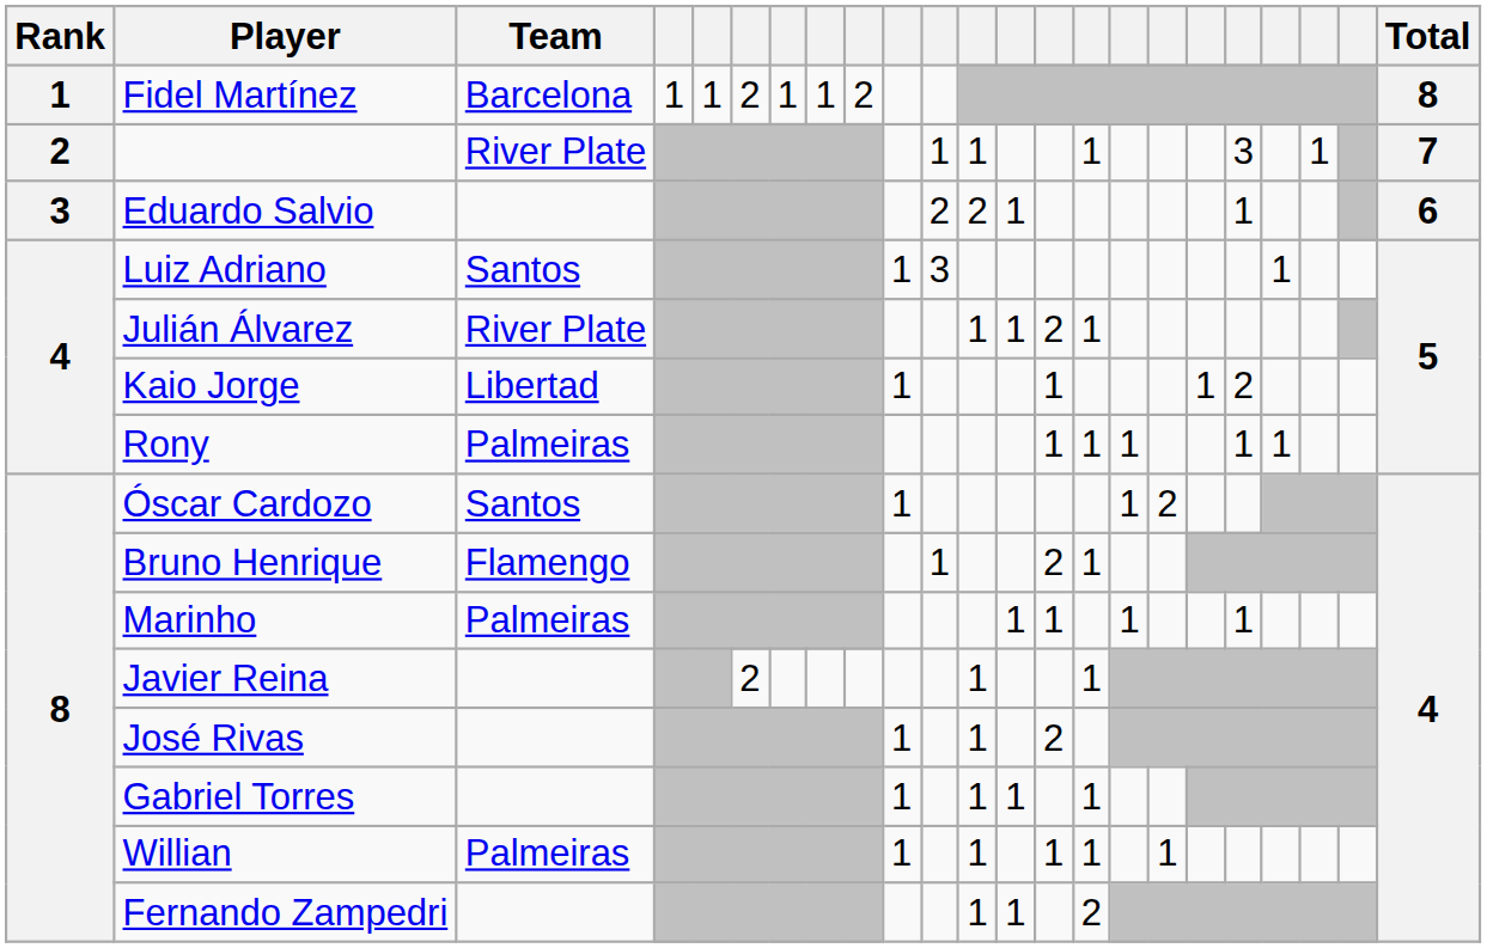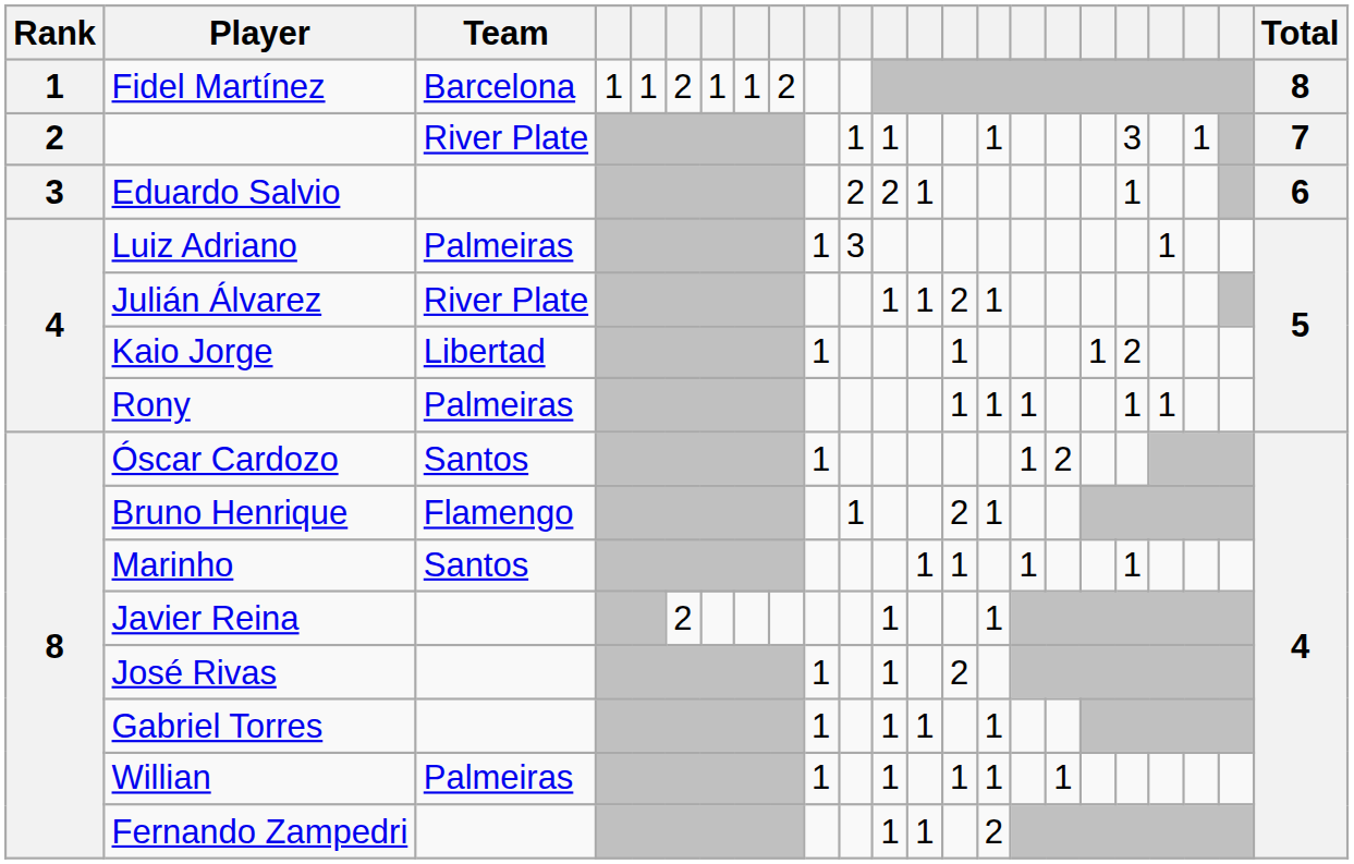Luiz Adriano | Team: Santos -> Palmeiras
Marinho | Team: Palmeiras -> Santos
